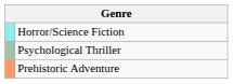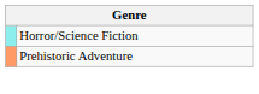- row: Psychological Thriller
